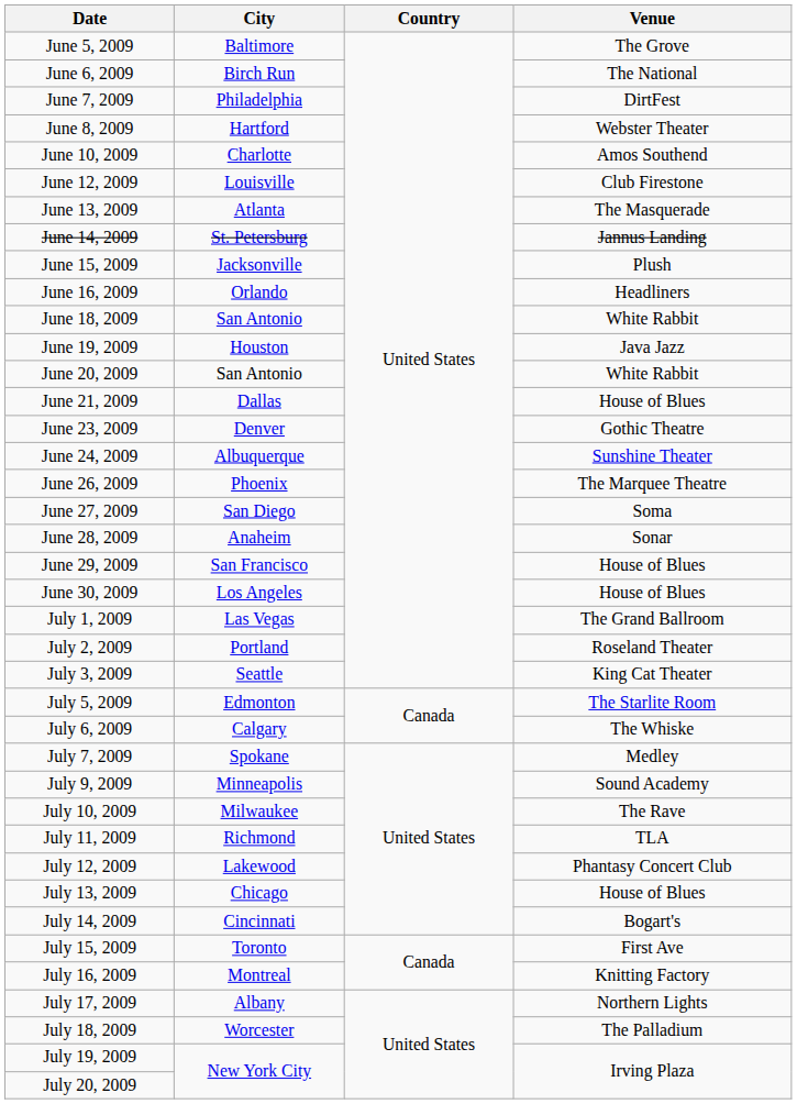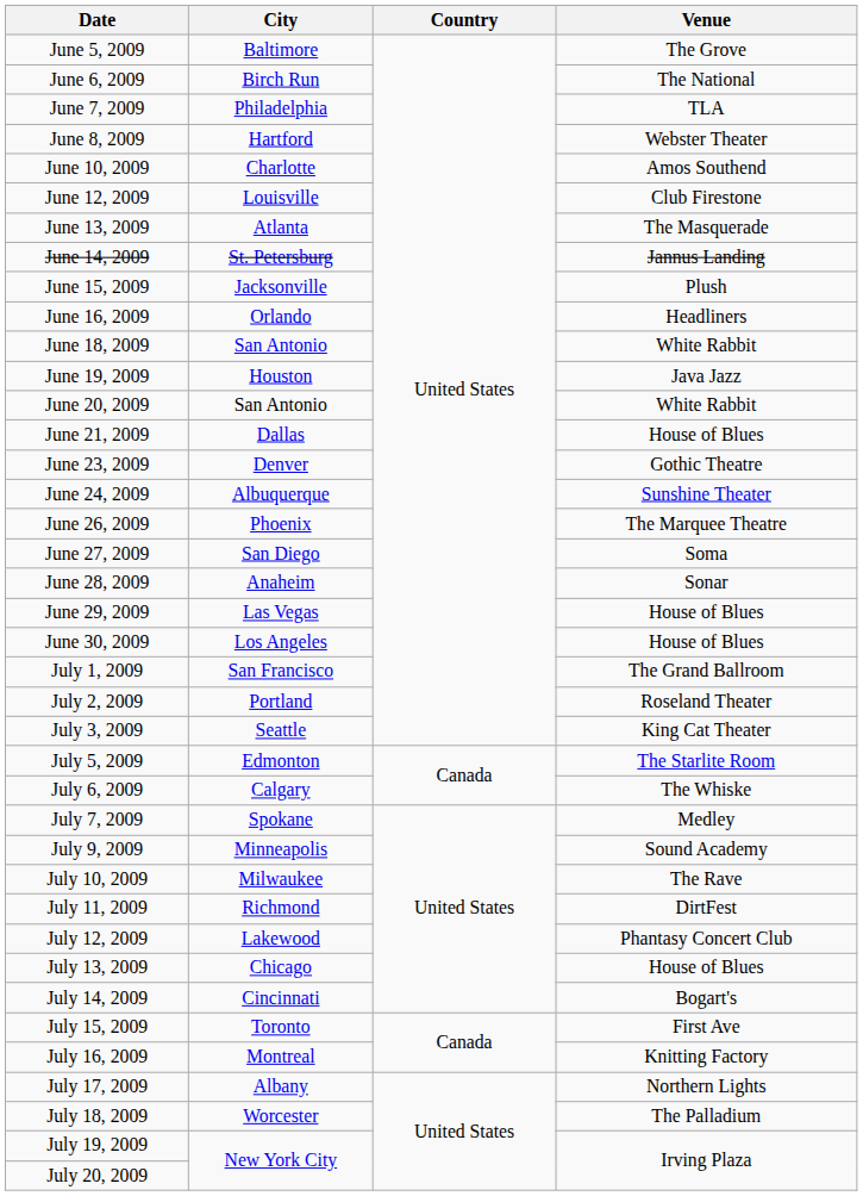June 7, 2009 | Venue: DirtFest -> TLA
June 29, 2009 | City: San Francisco -> Las Vegas
July 1, 2009 | City: Las Vegas -> San Francisco
July 11, 2009 | Venue: TLA -> DirtFest
